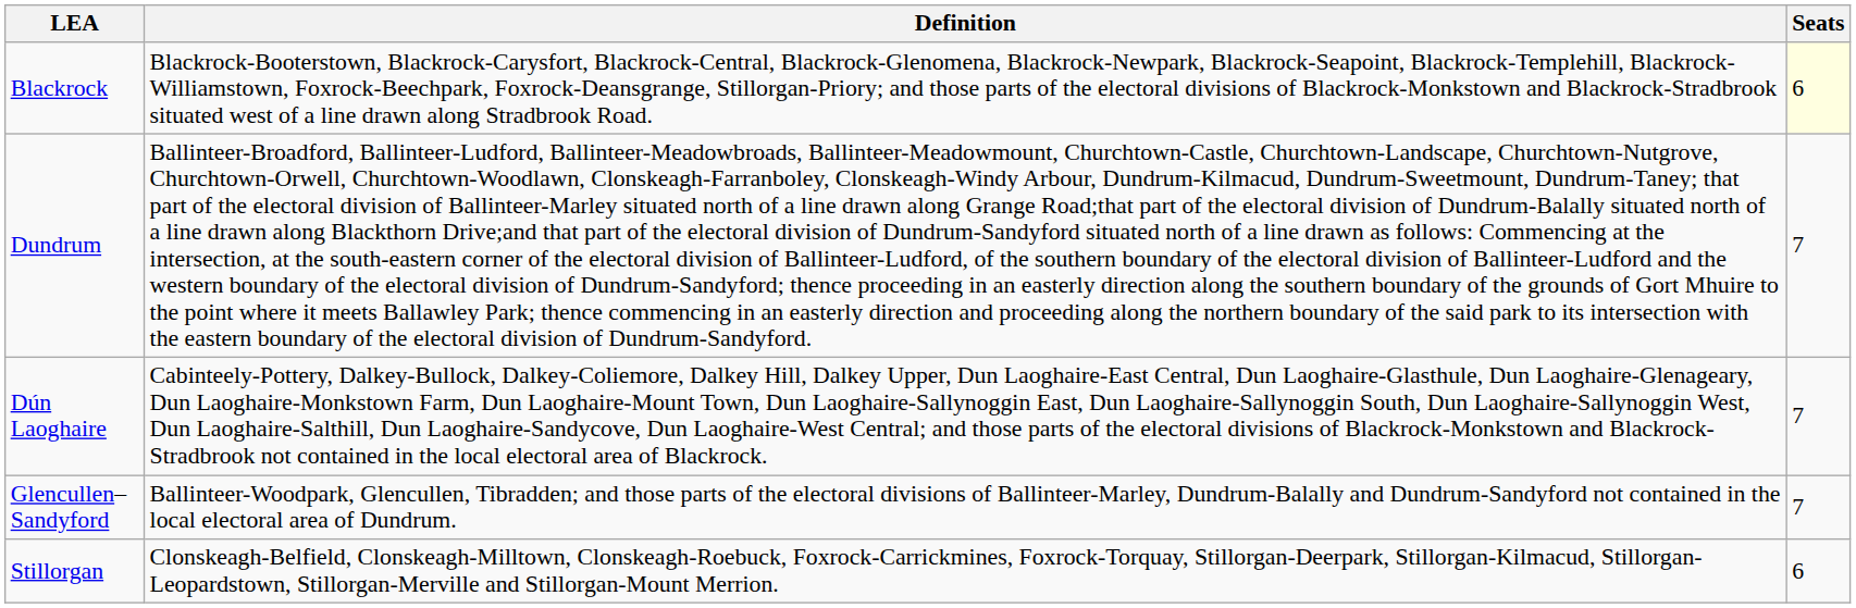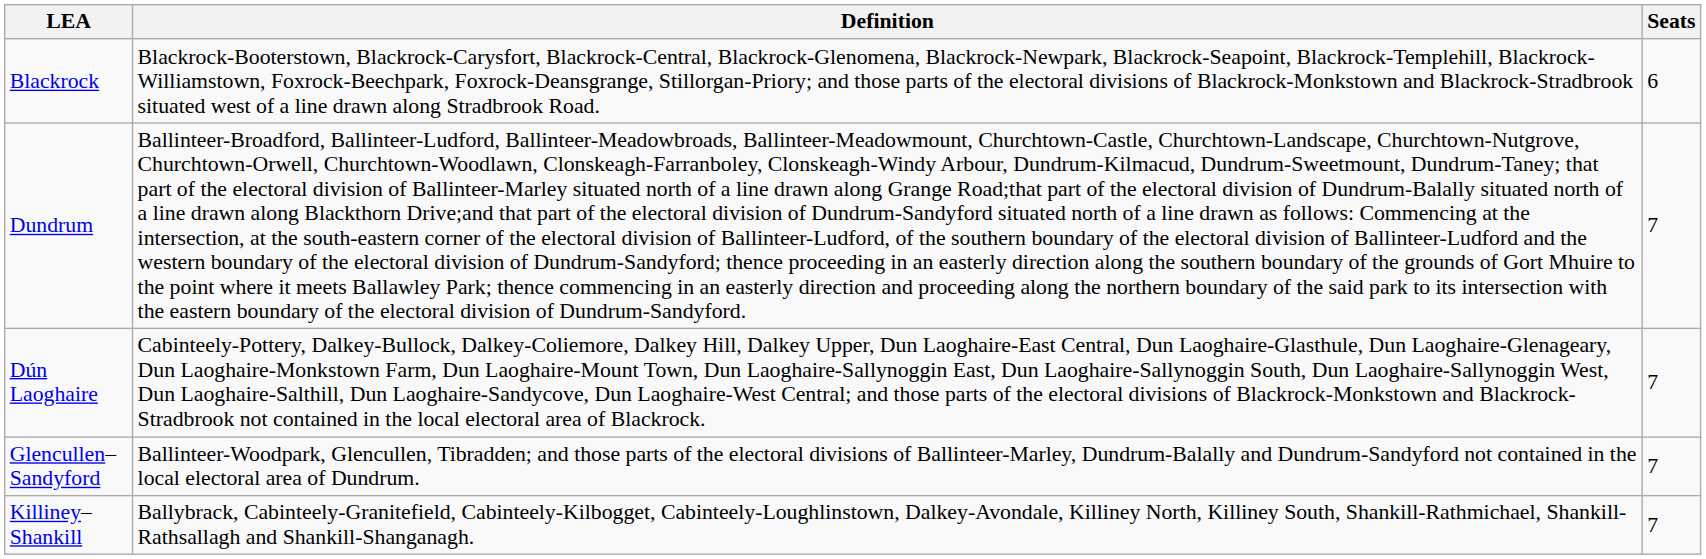Blackrock | Seats: lightyellow background -> no background
+ row: Killiney–Shankill | Ballybrack, Cabinteely-Granitefield, Cabinteely-Kilbogget, Cabinteely-Loughlinstown, Dalkey-Avondale, Killiney North, Killiney South, Shankill-Rathmichael, Shankill-Rathsallagh and Shankill-Shanganagh. | 7
- row: Stillorgan | Clonskeagh-Belfield, Clonskeagh-Milltown, Clonskeagh-Roebuck, Foxrock-Carrickmines, Foxrock-Torquay, Stillorgan-Deerpark, Stillorgan-Kilmacud, Stillorgan-Leopardstown, Stillorgan-Merville and Stillorgan-Mount Merrion. | 6
